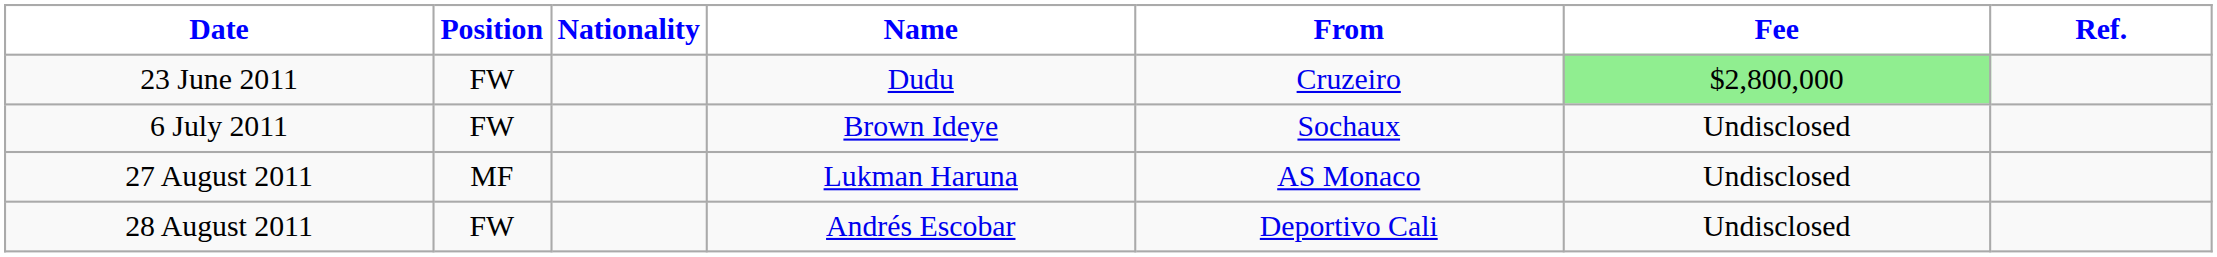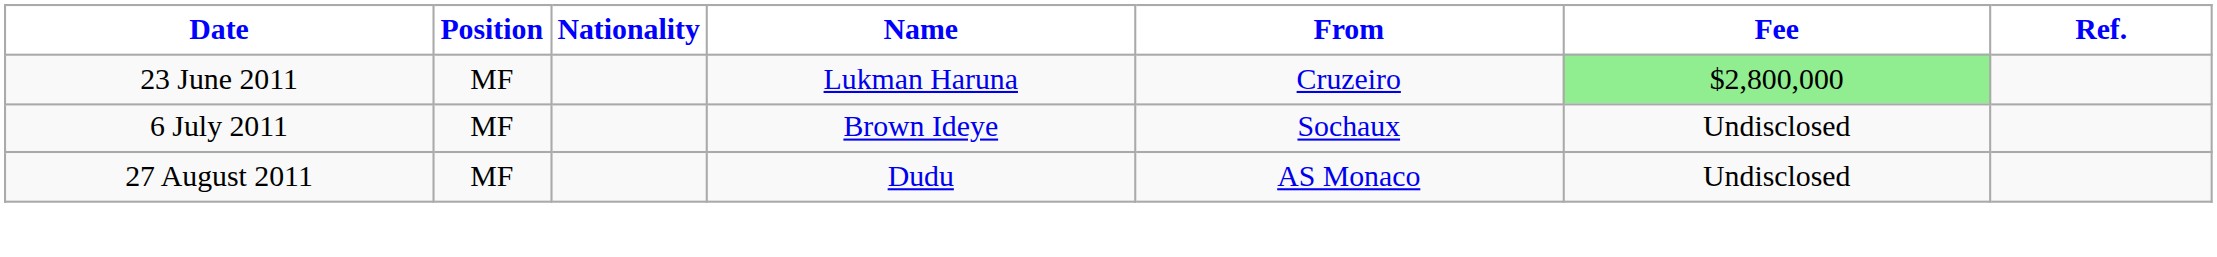23 June 2011 | Position: FW -> MF
23 June 2011 | Name: Dudu -> Lukman Haruna
6 July 2011 | Position: FW -> MF
27 August 2011 | Name: Lukman Haruna -> Dudu
- row: 28 August 2011 | FW | Andrés Escobar | Deportivo Cali | Undisclosed
